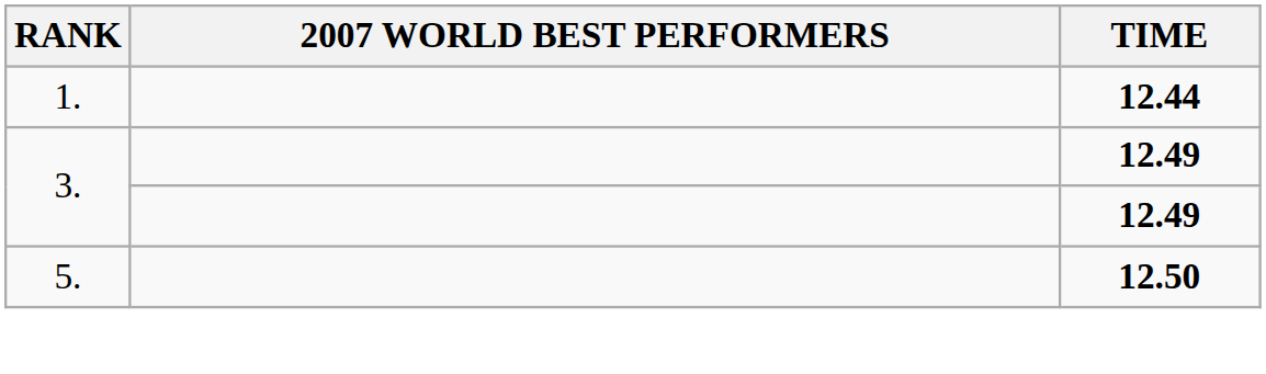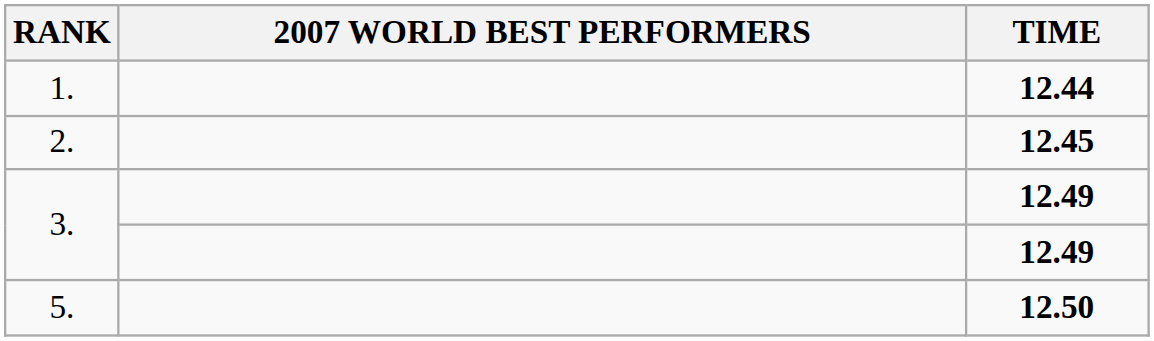+ row: 2. | 12.45
